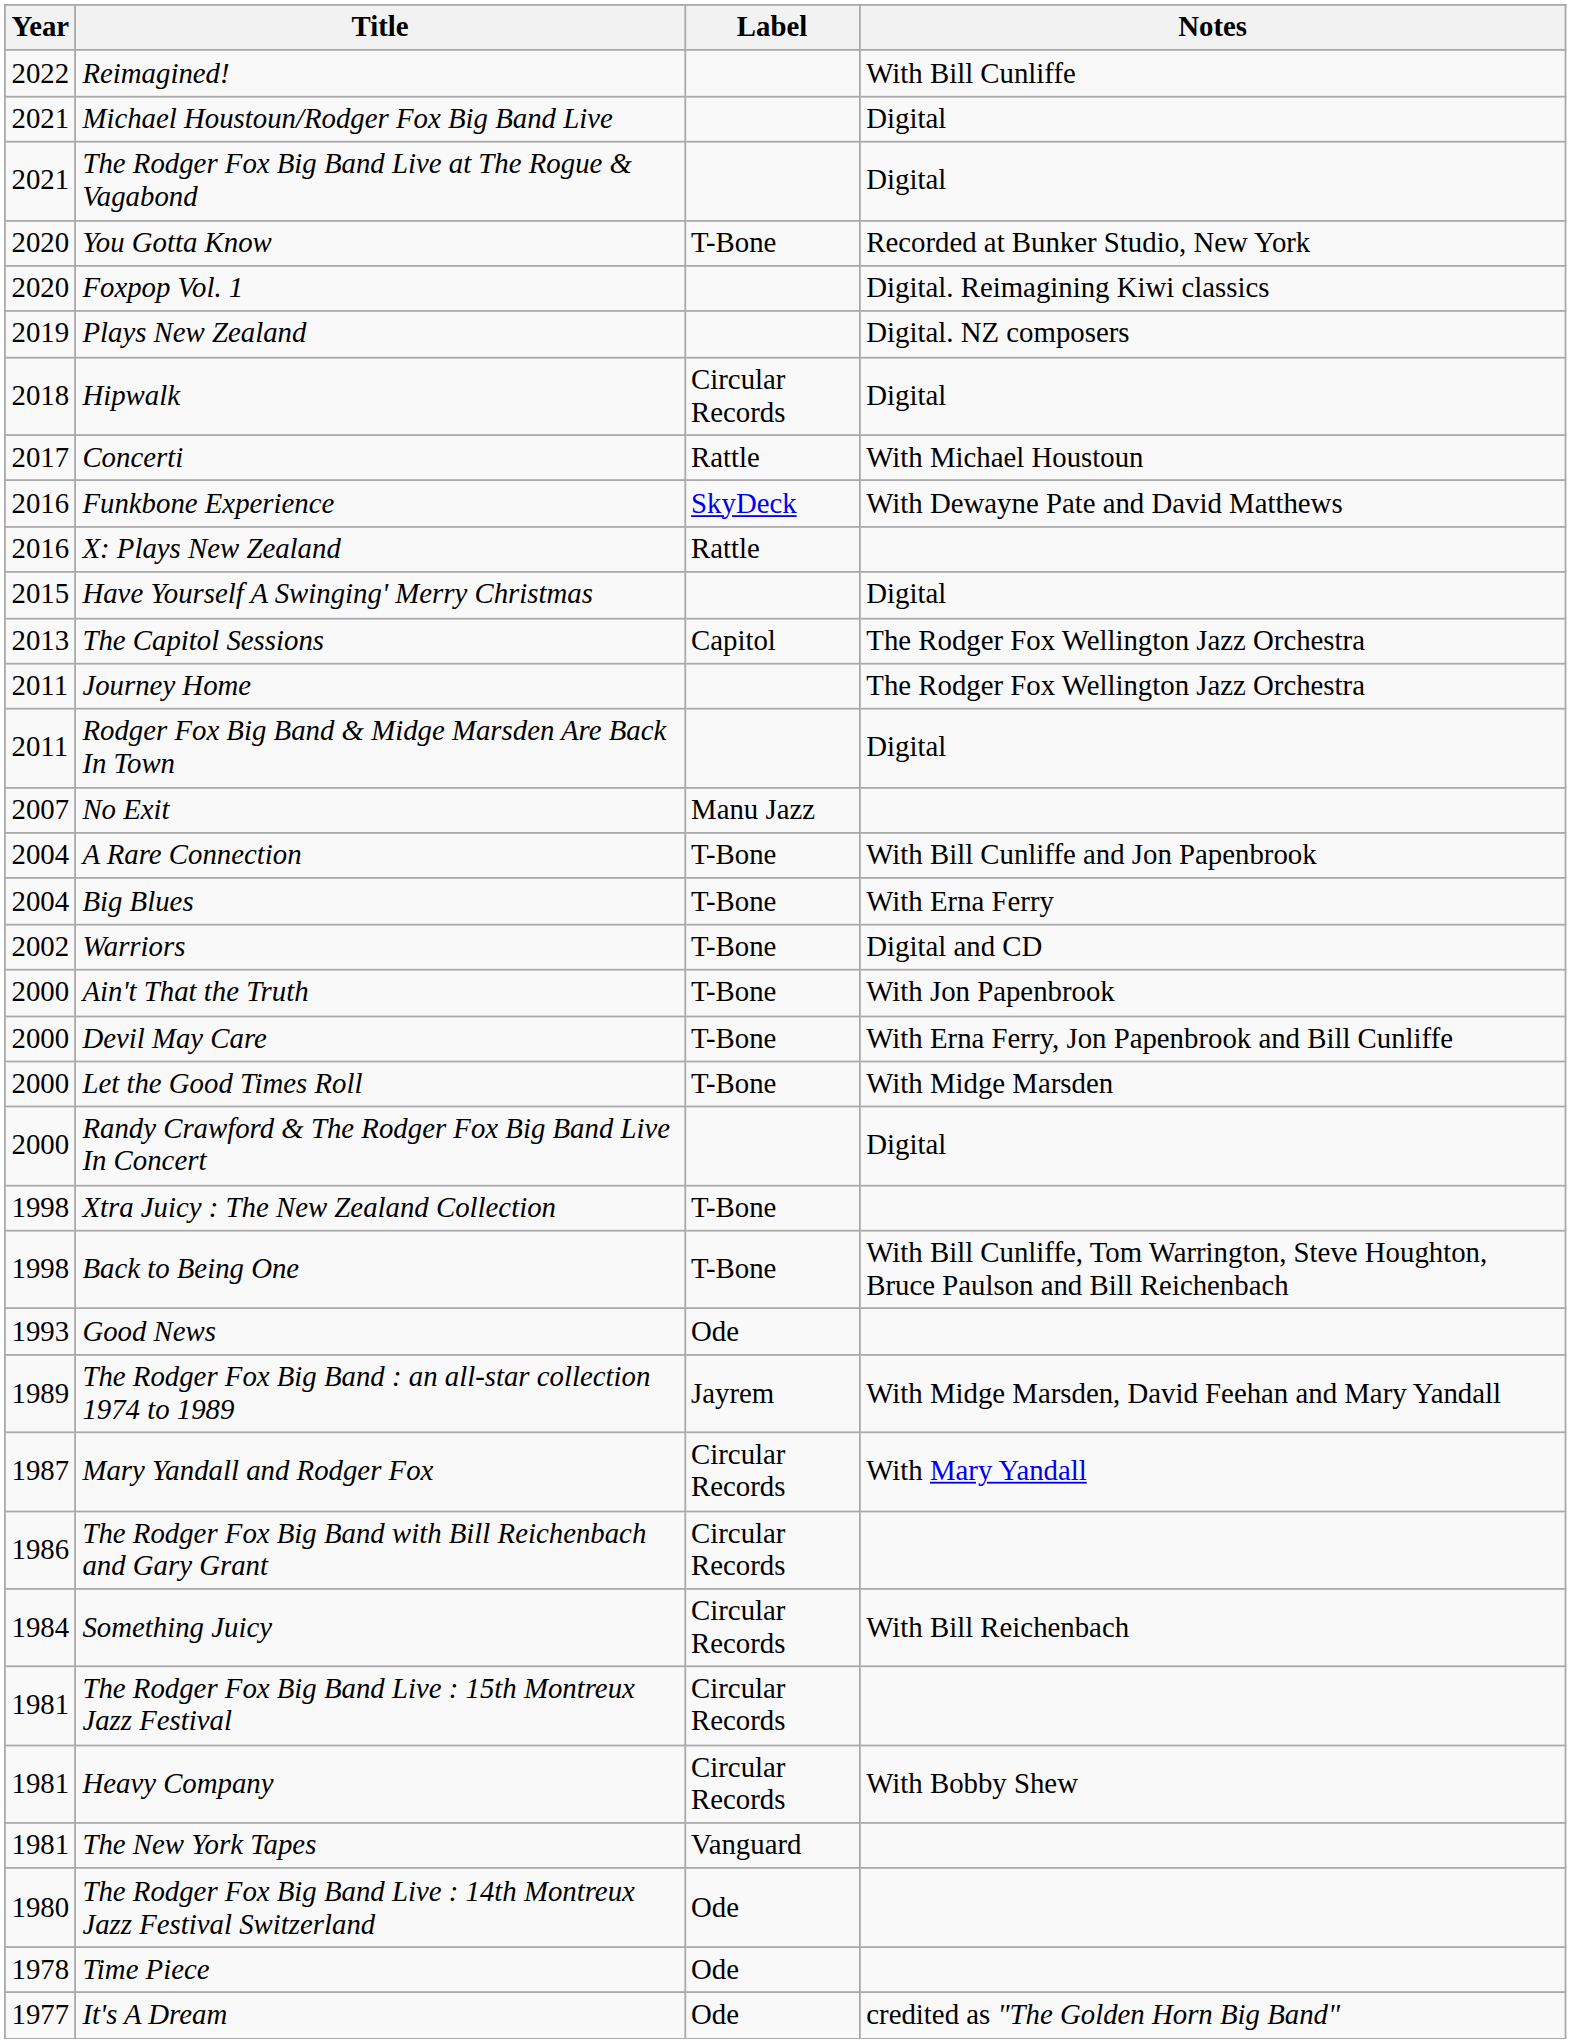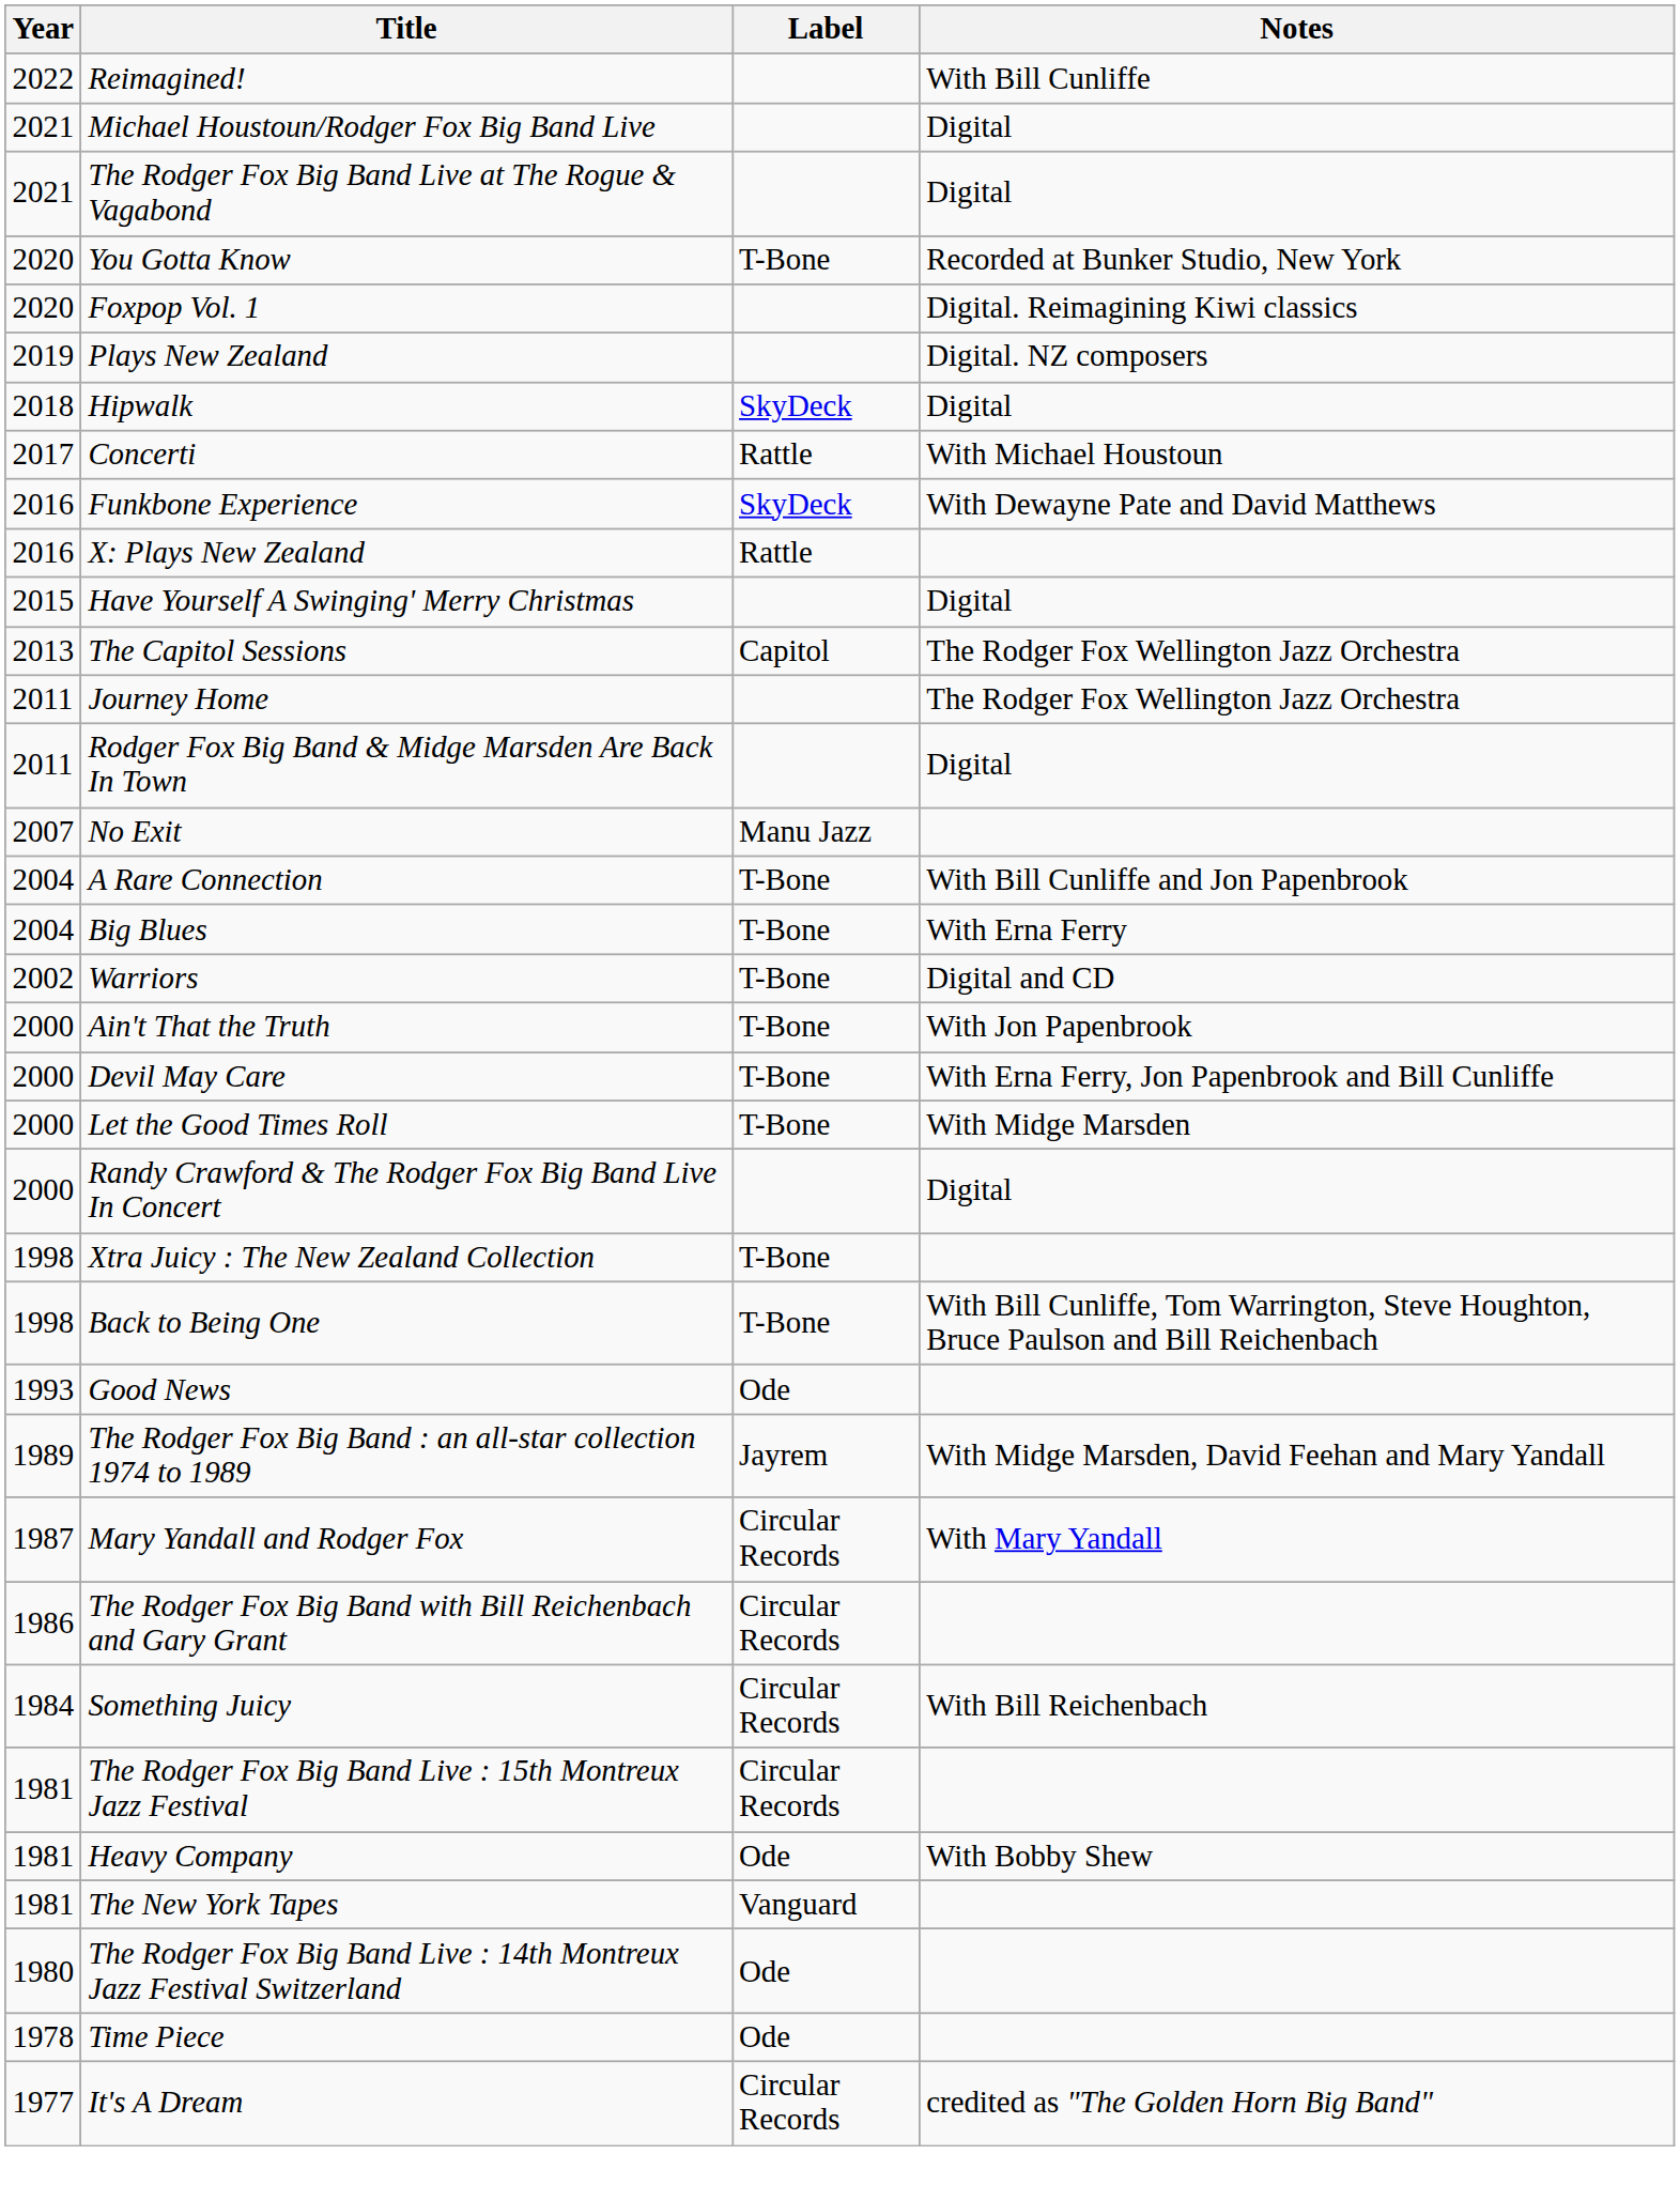Hipwalk | Label: Circular Records -> SkyDeck
Heavy Company | Label: Circular Records -> Ode
It's A Dream | Label: Ode -> Circular Records
